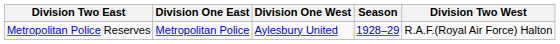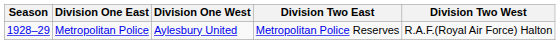columns swapped: Season <-> Division Two East
